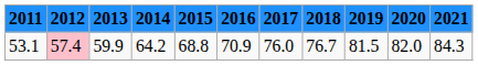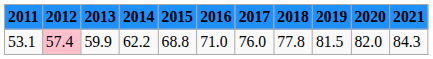53.1 | 2014: 64.2 -> 62.2
53.1 | 2016: 70.9 -> 71.0
53.1 | 2018: 76.7 -> 77.8
